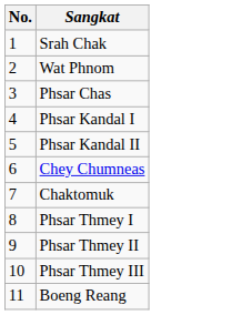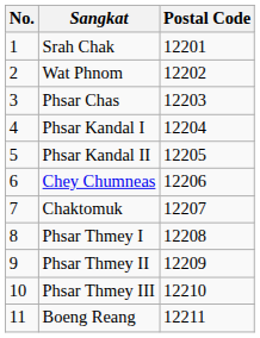+ column: Postal Code | 12201 | 12202 | 12203 | 12204 | 12205 | 12206 | 12207 | 12208 | 12209 | 12210 | 12211
